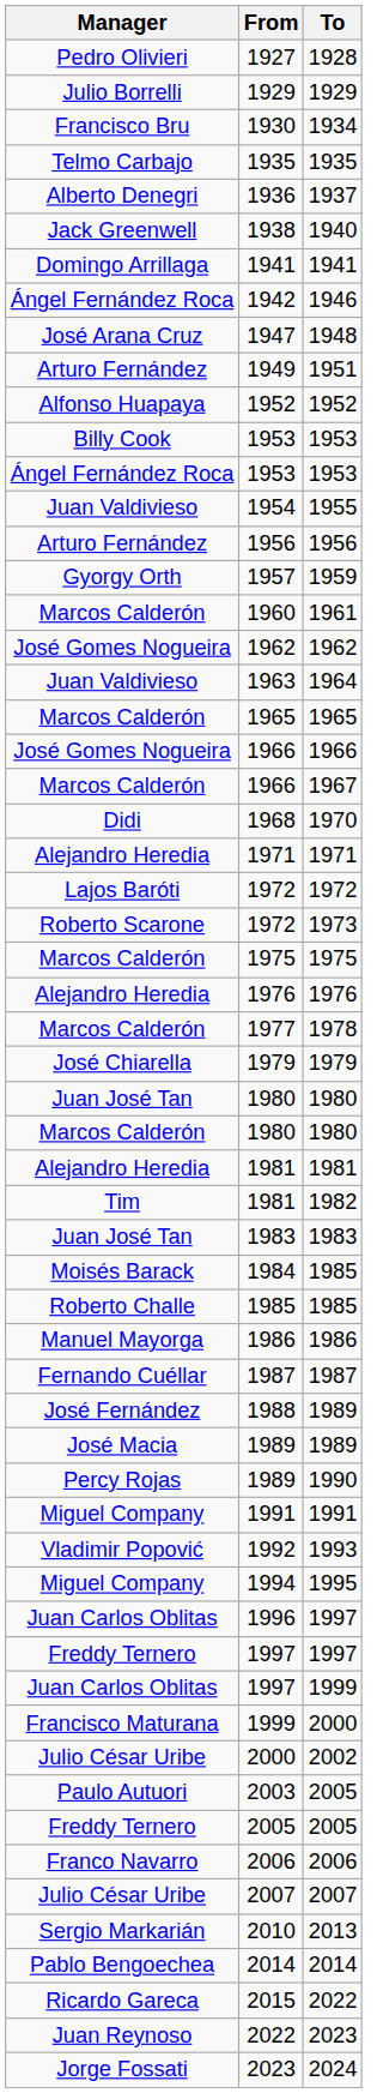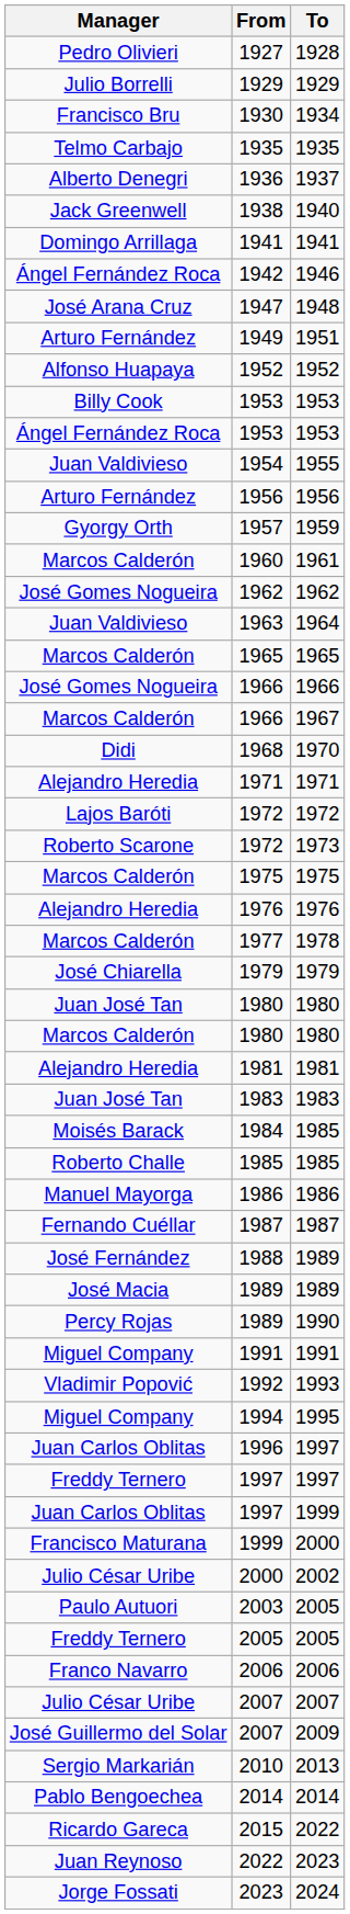- row: Tim | 1981 | 1982
+ row: José Guillermo del Solar | 2007 | 2009
